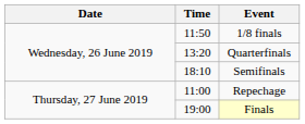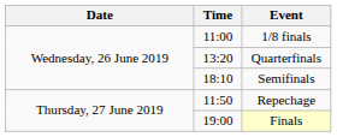1/8 finals | Time: 11:50 -> 11:00
Repechage | Time: 11:00 -> 11:50
